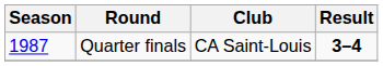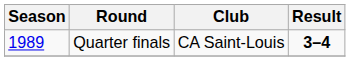Quarter finals | Season: 1987 -> 1989
